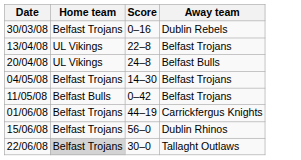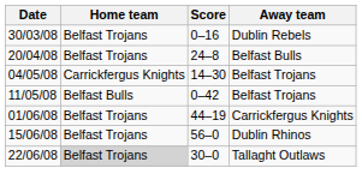- row: 13/04/08 | UL Vikings | 22–8 | Belfast Trojans
20/04/08 | Home team: UL Vikings -> Belfast Trojans
04/05/08 | Home team: Belfast Trojans -> Carrickfergus Knights
